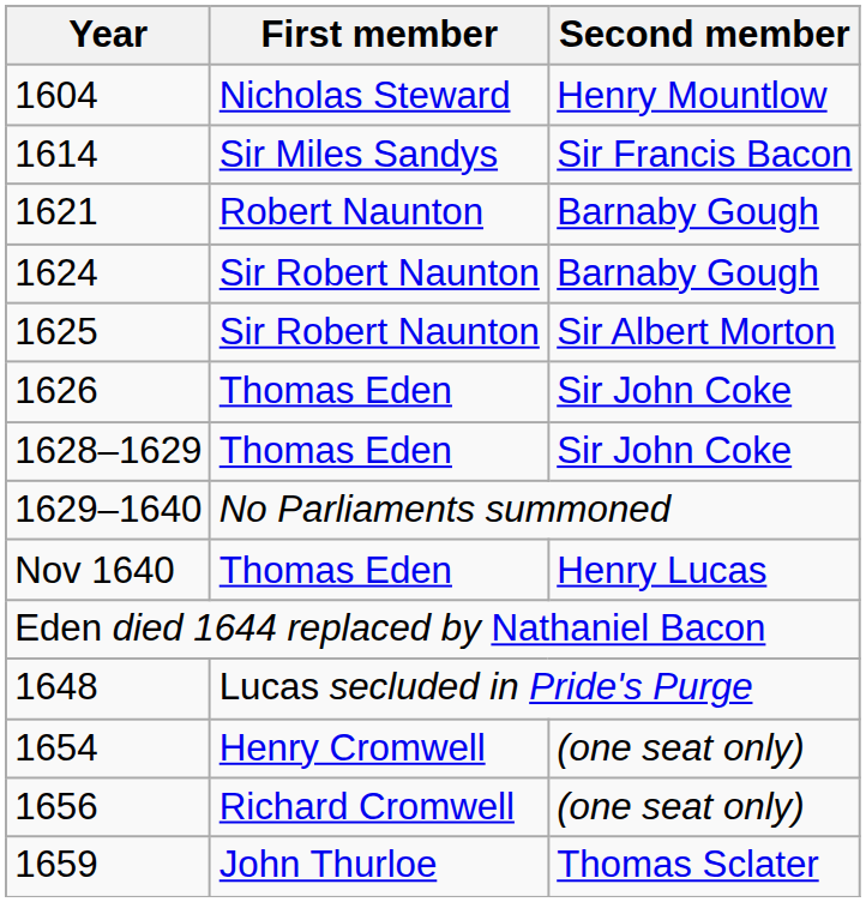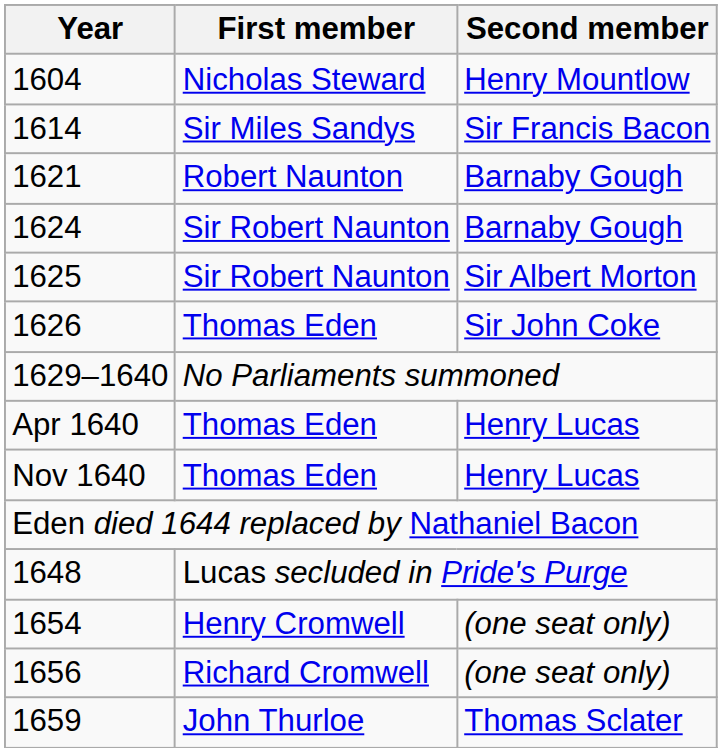- row: 1628–1629 | Thomas Eden | Sir John Coke
+ row: Apr 1640 | Thomas Eden | Henry Lucas
